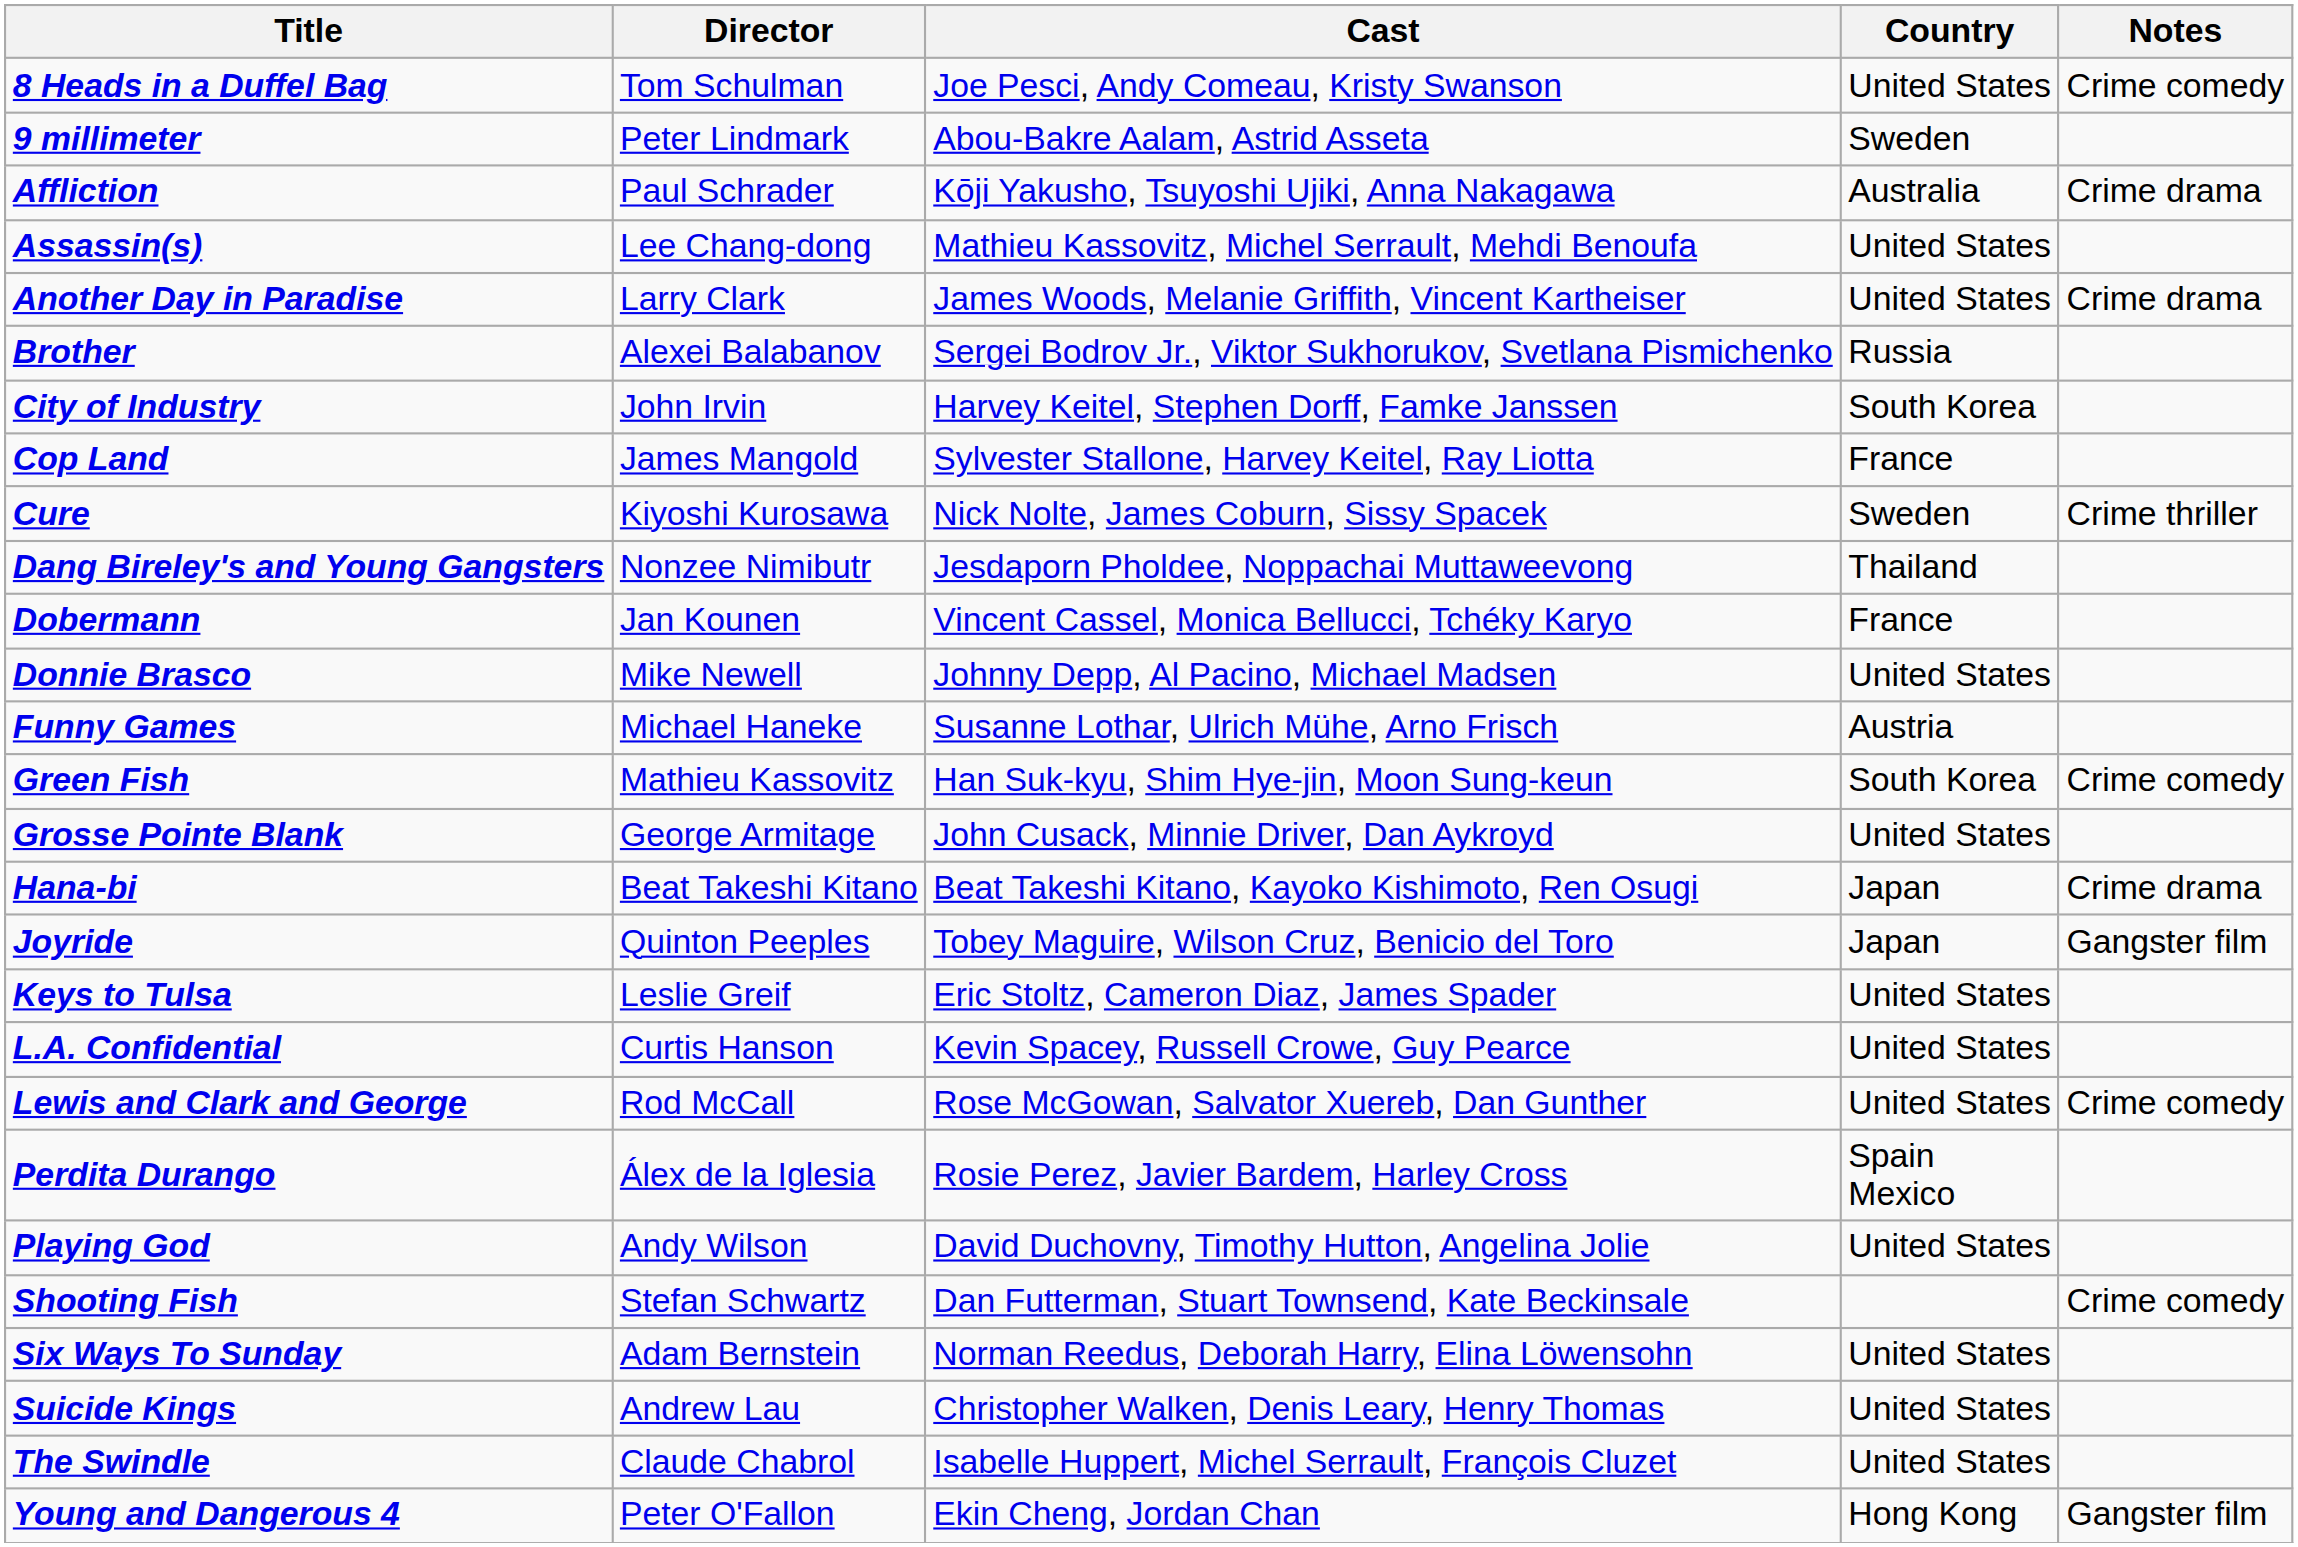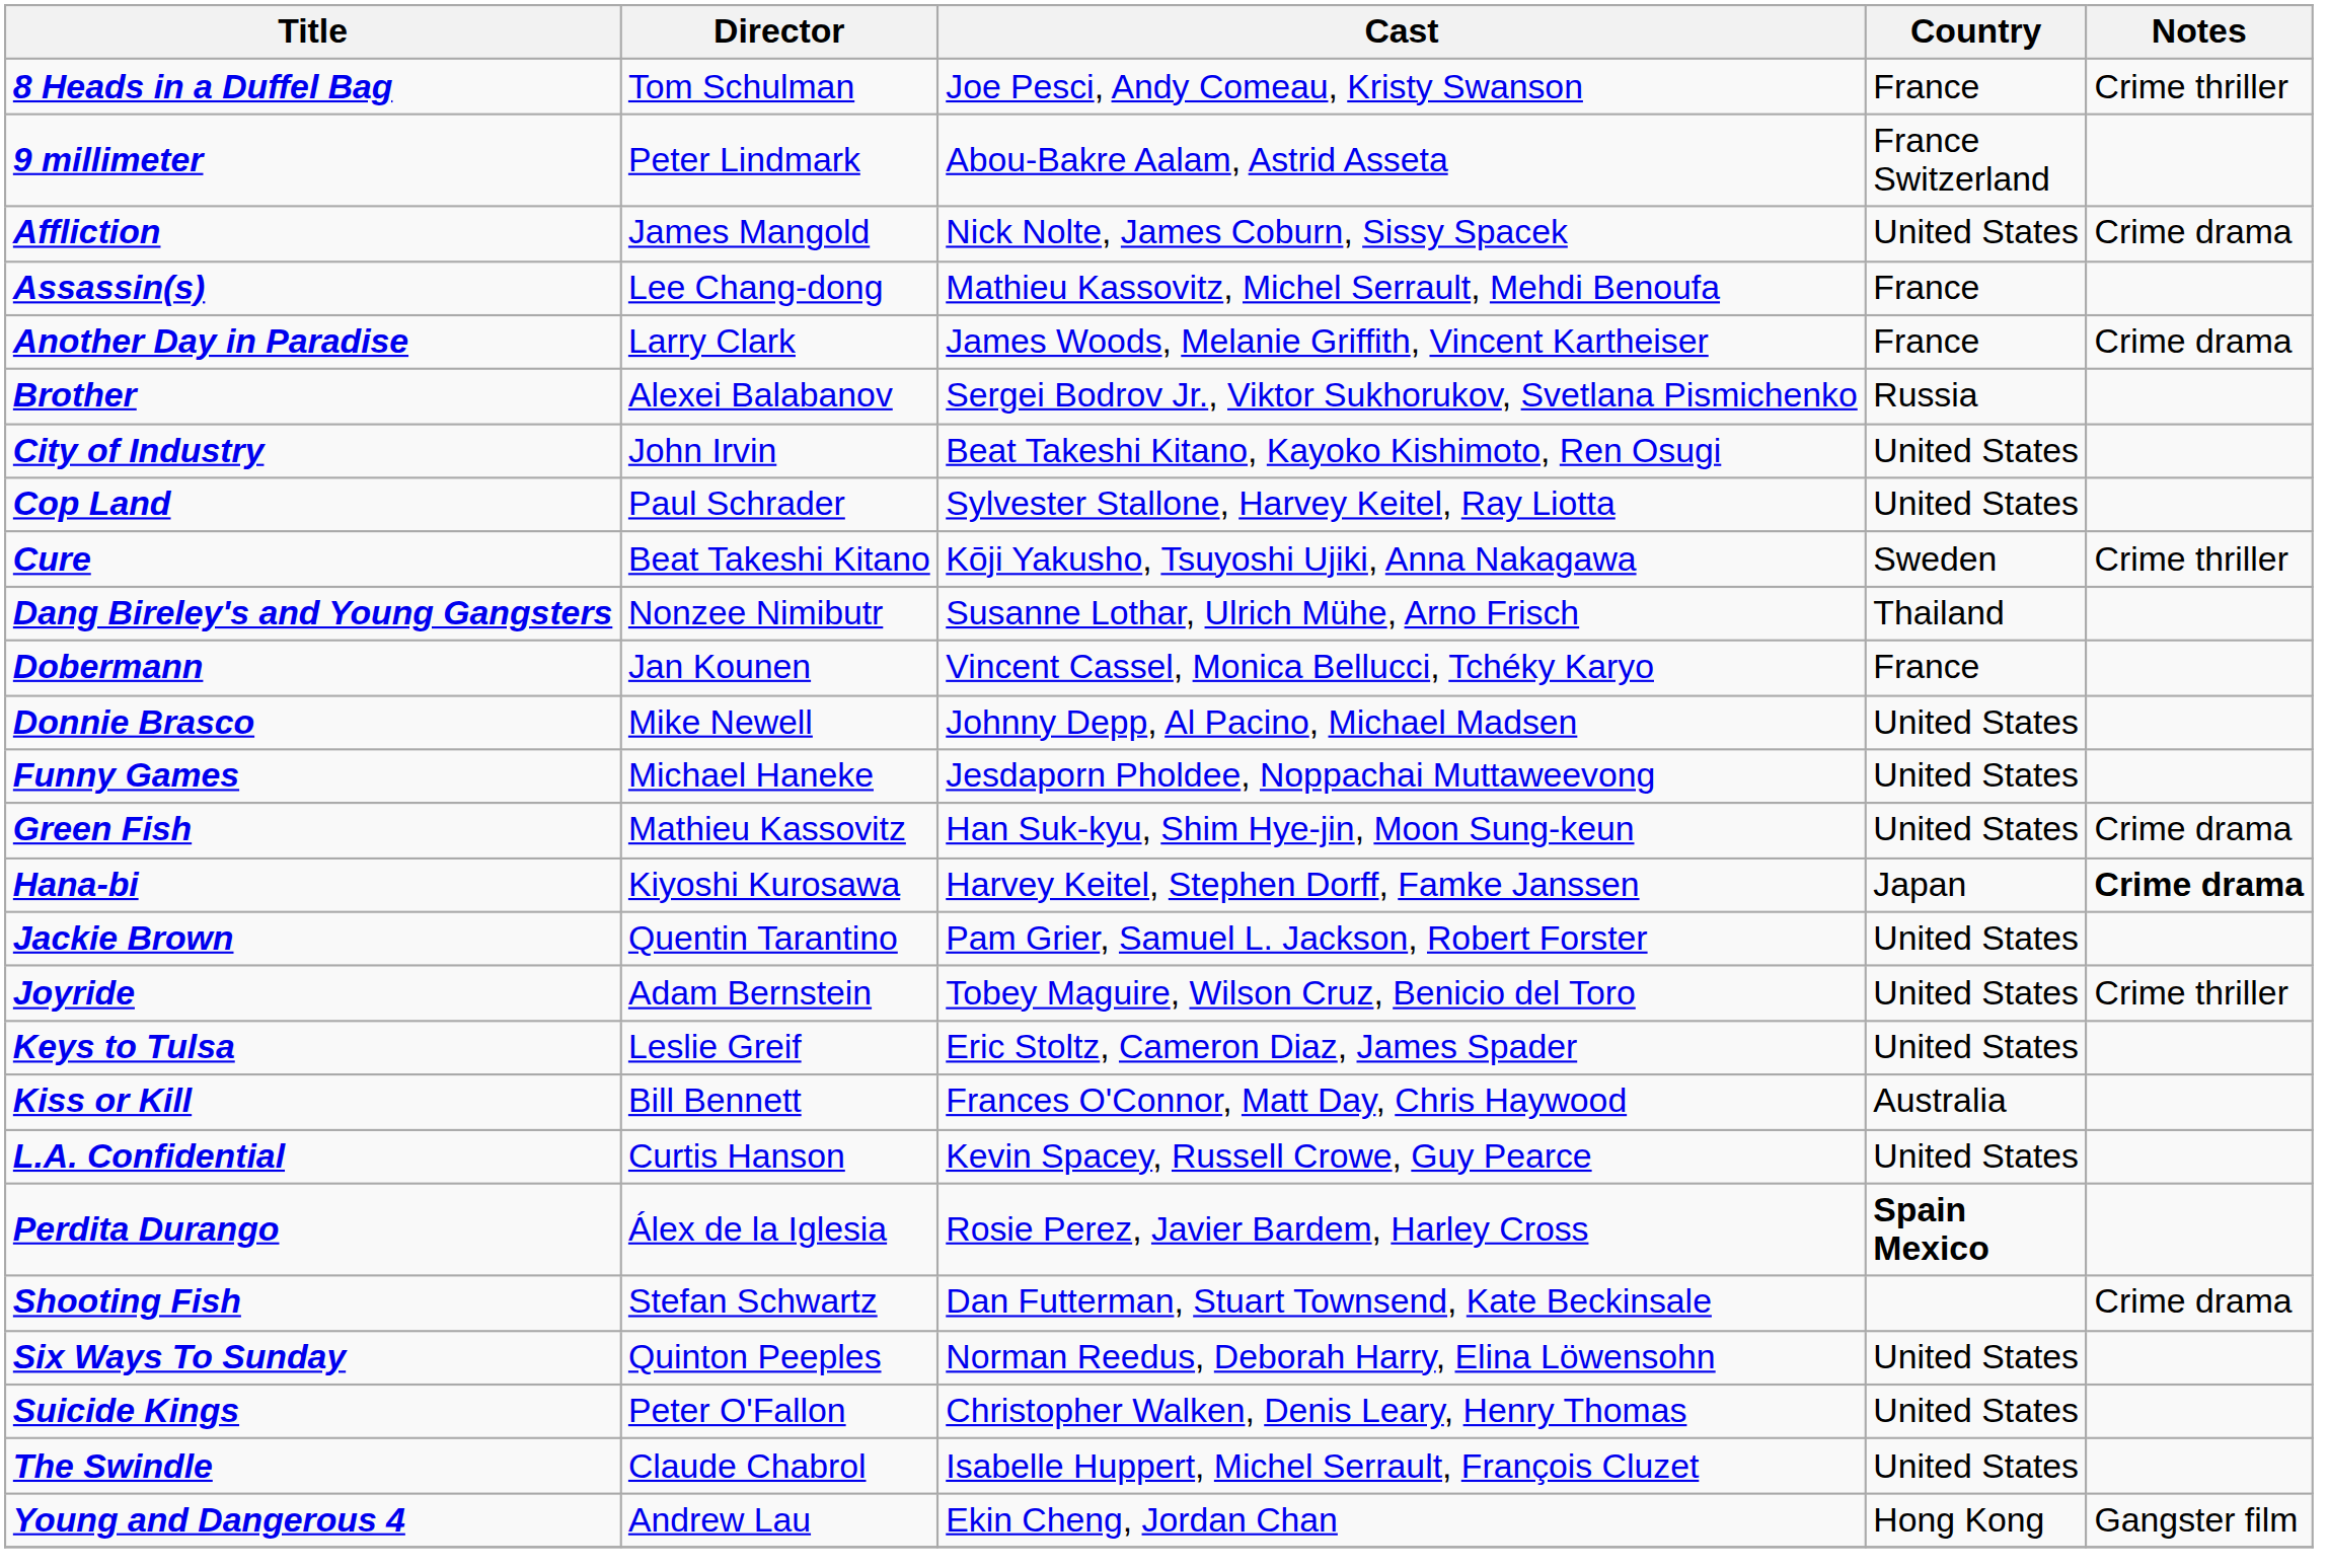8 Heads in a Duffel Bag | Country: United States -> France
8 Heads in a Duffel Bag | Notes: Crime comedy -> Crime thriller
9 millimeter | Country: Sweden -> France Switzerland
Affliction | Director: Paul Schrader -> James Mangold
Affliction | Cast: Kōji Yakusho, Tsuyoshi Ujiki, Anna Nakagawa -> Nick Nolte, James Coburn, Sissy Spacek
Affliction | Country: Australia -> United States
Assassin(s) | Country: United States -> France
Another Day in Paradise | Country: United States -> France
City of Industry | Cast: Harvey Keitel, Stephen Dorff, Famke Janssen -> Beat Takeshi Kitano, Kayoko Kishimoto, Ren Osugi
City of Industry | Country: South Korea -> United States
Cop Land | Director: James Mangold -> Paul Schrader
Cop Land | Country: France -> United States
Cure | Director: Kiyoshi Kurosawa -> Beat Takeshi Kitano
Cure | Cast: Nick Nolte, James Coburn, Sissy Spacek -> Kōji Yakusho, Tsuyoshi Ujiki, Anna Nakagawa
Dang Bireley's and Young Gangsters | Cast: Jesdaporn Pholdee, Noppachai Muttaweevong -> Susanne Lothar, Ulrich Mühe, Arno Frisch
Funny Games | Cast: Susanne Lothar, Ulrich Mühe, Arno Frisch -> Jesdaporn Pholdee, Noppachai Muttaweevong
Funny Games | Country: Austria -> United States
Green Fish | Country: South Korea -> United States
Green Fish | Notes: Crime comedy -> Crime drama
- row: Grosse Pointe Blank | George Armitage | John Cusack, Minnie Driver, Dan Aykroyd | United States
Hana-bi | Director: Beat Takeshi Kitano -> Kiyoshi Kurosawa
Hana-bi | Cast: Beat Takeshi Kitano, Kayoko Kishimoto, Ren Osugi -> Harvey Keitel, Stephen Dorff, Famke Janssen
Hana-bi | Notes: normal -> bold
+ row: Jackie Brown | Quentin Tarantino | Pam Grier, Samuel L. Jackson, Robert Forster | United States
Joyride | Director: Quinton Peeples -> Adam Bernstein
Joyride | Country: Japan -> United States
Joyride | Notes: Gangster film -> Crime thriller
+ row: Kiss or Kill | Bill Bennett | Frances O'Connor, Matt Day, Chris Haywood | Australia
- row: Lewis and Clark and George | Rod McCall | Rose McGowan, Salvator Xuereb, Dan Gunther | United States | Crime comedy
Perdita Durango | Country: normal -> bold
- row: Playing God | Andy Wilson | David Duchovny, Timothy Hutton, Angelina Jolie | United States
Shooting Fish | Notes: Crime comedy -> Crime drama
Six Ways To Sunday | Director: Adam Bernstein -> Quinton Peeples
Suicide Kings | Director: Andrew Lau -> Peter O'Fallon
Young and Dangerous 4 | Director: Peter O'Fallon -> Andrew Lau
